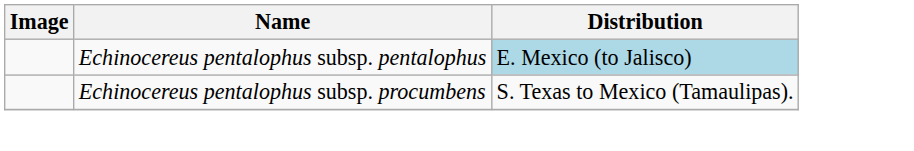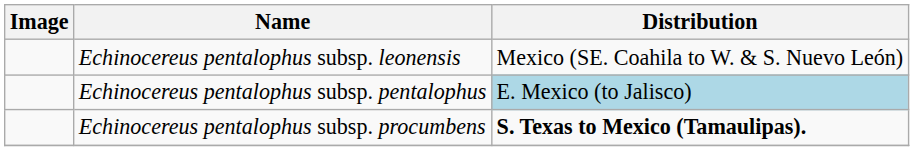+ row: Echinocereus pentalophus subsp. leonensis | Mexico (SE. Coahila to W. & S. Nuevo León)
Echinocereus pentalophus subsp. procumbens | Distribution: normal -> bold
